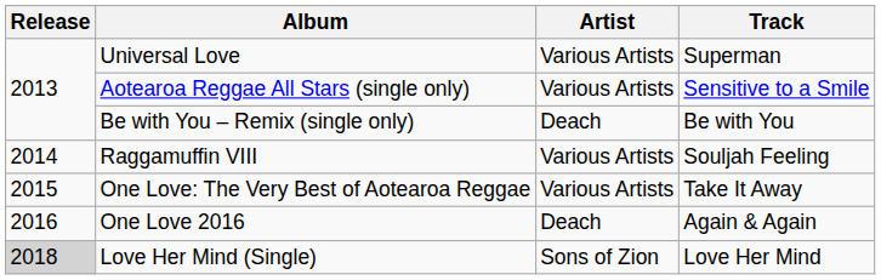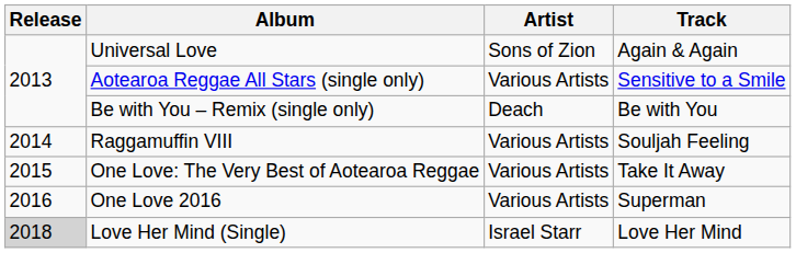Universal Love | Artist: Various Artists -> Sons of Zion
Universal Love | Track: Superman -> Again & Again
One Love 2016 | Artist: Deach -> Various Artists
One Love 2016 | Track: Again & Again -> Superman
Love Her Mind (Single) | Artist: Sons of Zion -> Israel Starr
